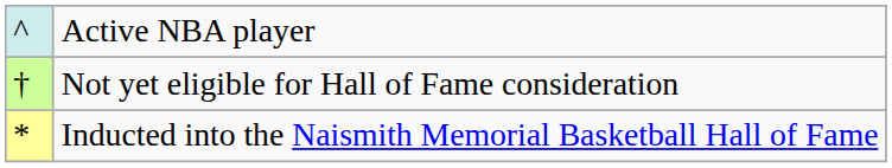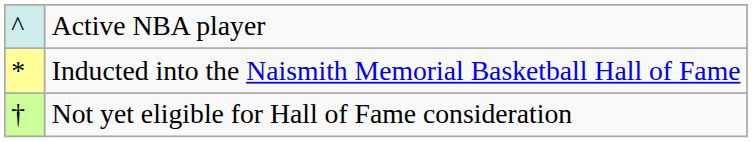rows swapped: Inducted into the Naismith Memorial Basketball Hall of Fame <-> Not yet eligible for Hall of Fame consideration
